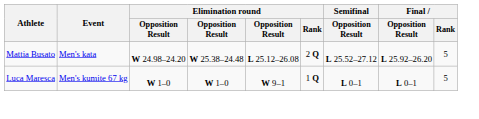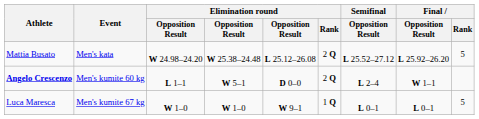+ row: Angelo Crescenzo | Men's kumite 60 kg | L 1–1 | W 5–1 | D 0–0 | 2 Q | L 2–4 | W 1–1
